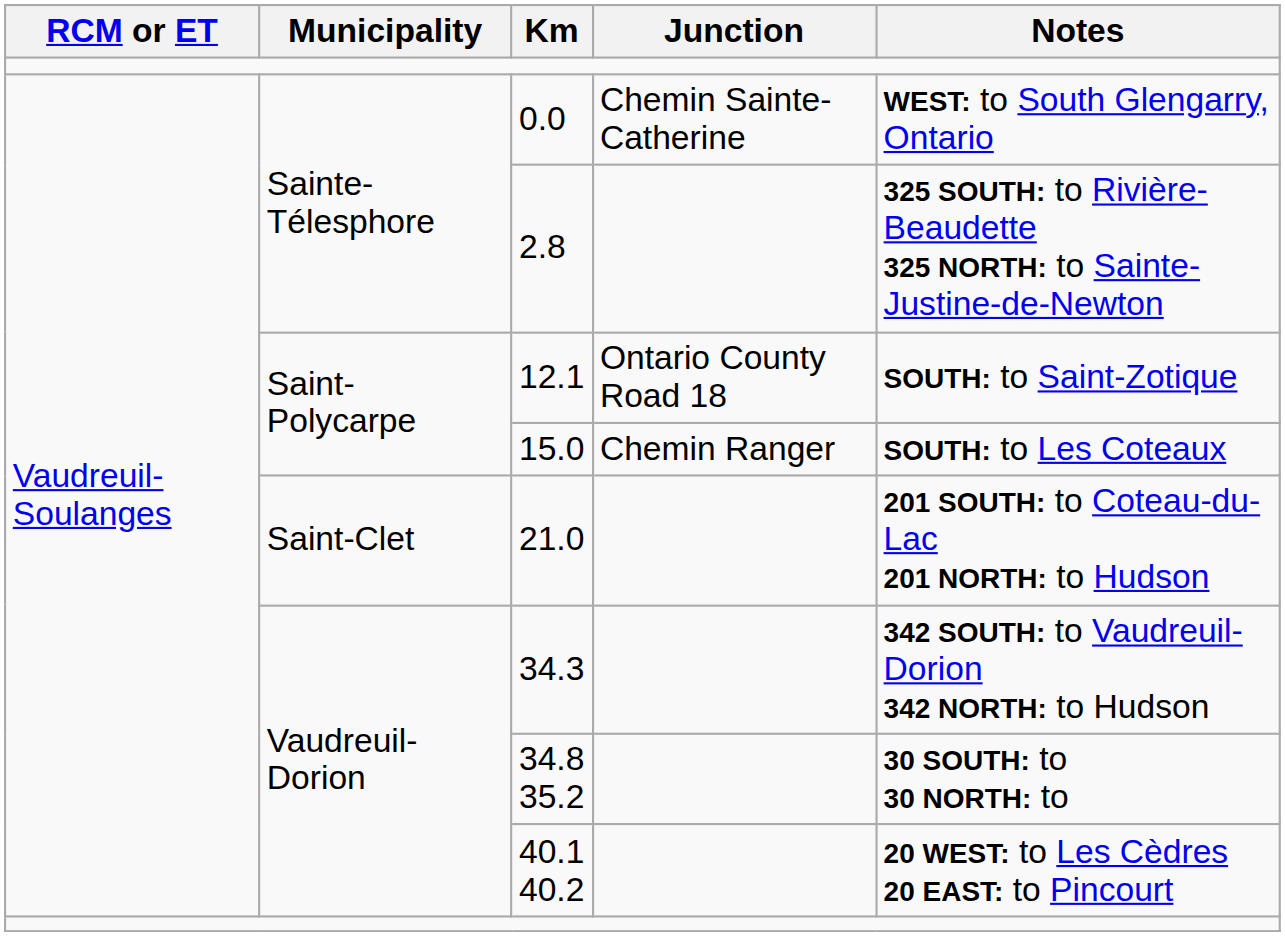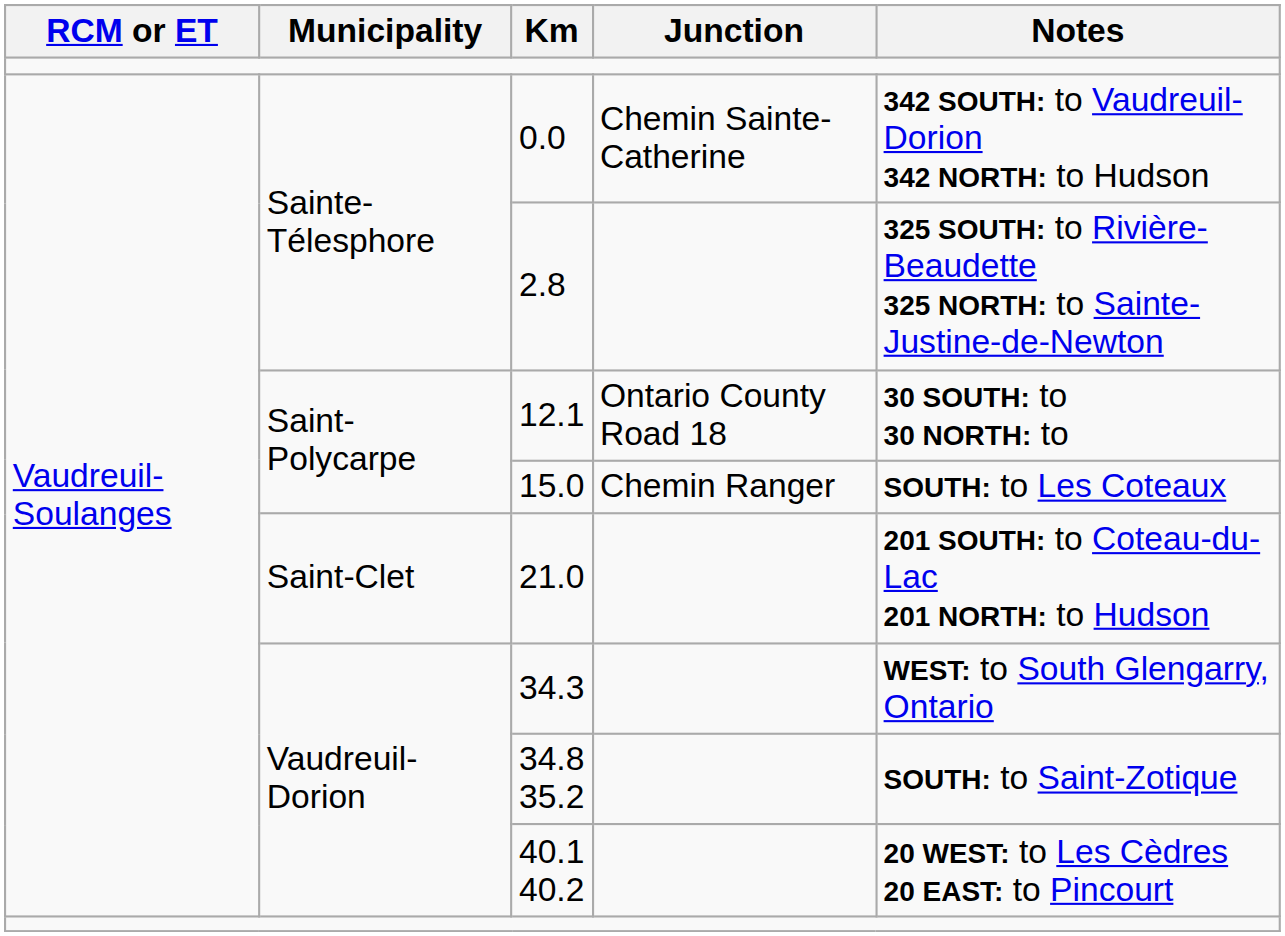0.0 | Notes: WEST: to South Glengarry, Ontario -> 342 SOUTH: to Vaudreuil-Dorion 342 NORTH: to Hudson
12.1 | Notes: SOUTH: to Saint-Zotique -> 30 SOUTH: to 30 NORTH: to
34.3 | Notes: 342 SOUTH: to Vaudreuil-Dorion 342 NORTH: to Hudson -> WEST: to South Glengarry, Ontario
34.8 35.2 | Notes: 30 SOUTH: to 30 NORTH: to -> SOUTH: to Saint-Zotique
